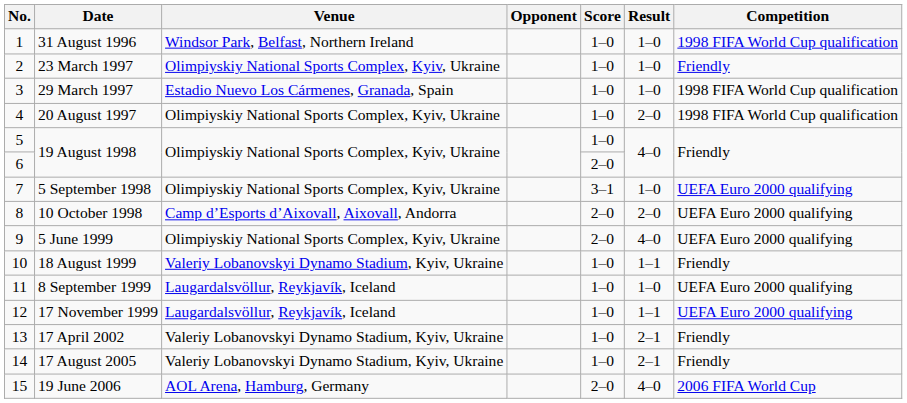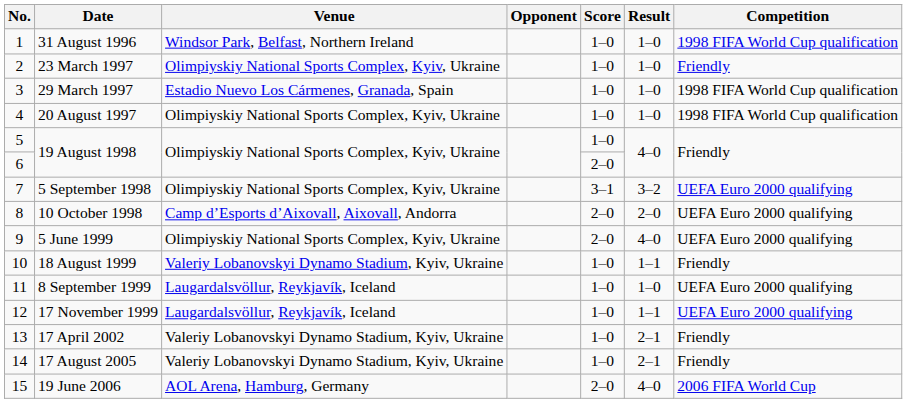20 August 1997 | Result: 2–0 -> 1–0
5 September 1998 | Result: 1–0 -> 3–2
